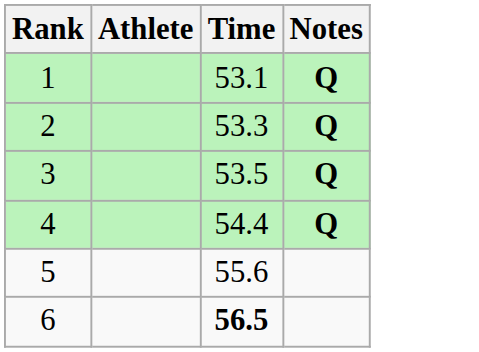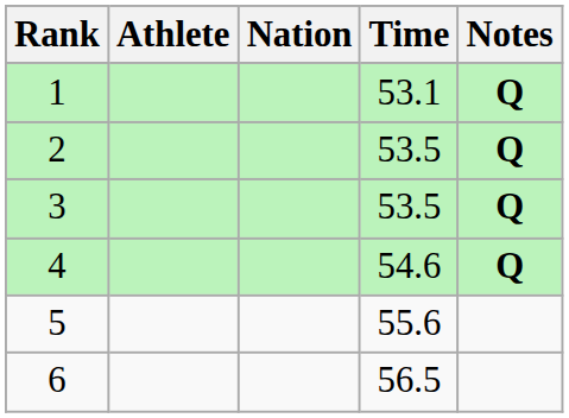+ column: Nation
2 | Time: 53.3 -> 53.5
4 | Time: 54.4 -> 54.6
6 | Time: bold -> normal
